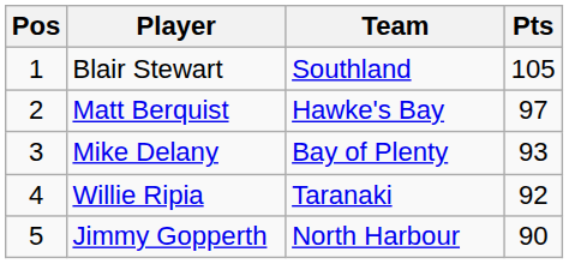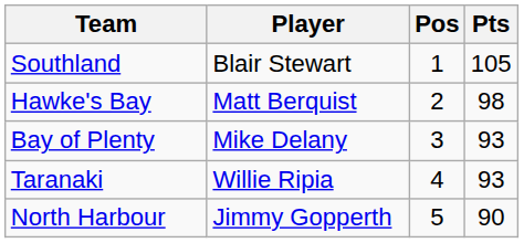columns swapped: Pos <-> Team
Matt Berquist | Pts: 97 -> 98
Willie Ripia | Pts: 92 -> 93
